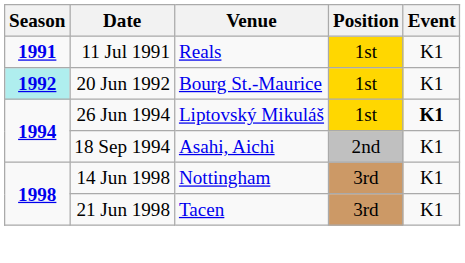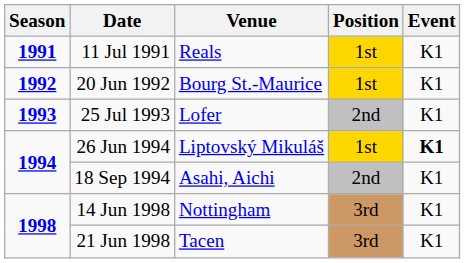20 Jun 1992 | Season: paleturquoise background -> no background
+ row: 1993 | 25 Jul 1993 | Lofer | 2nd | K1
